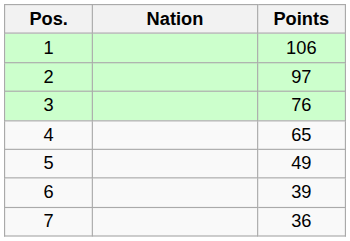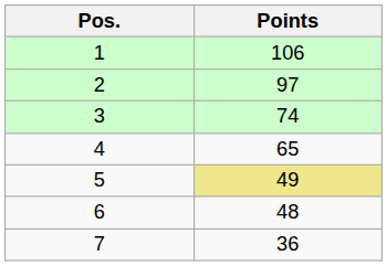- column: Nation
3 | Points: 76 -> 74
5 | Points: no background -> khaki background
6 | Points: 39 -> 48
